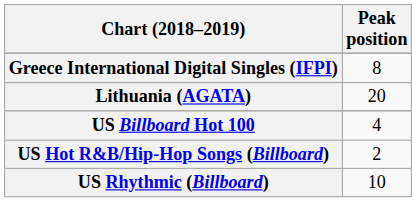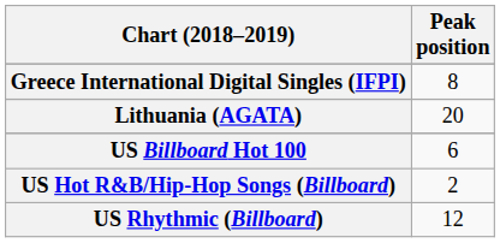US Billboard Hot 100 | Peak position: 4 -> 6
US Rhythmic (Billboard) | Peak position: 10 -> 12
